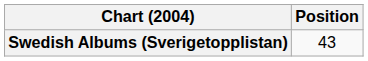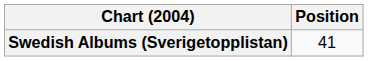Swedish Albums (Sverigetopplistan) | Position: 43 -> 41
